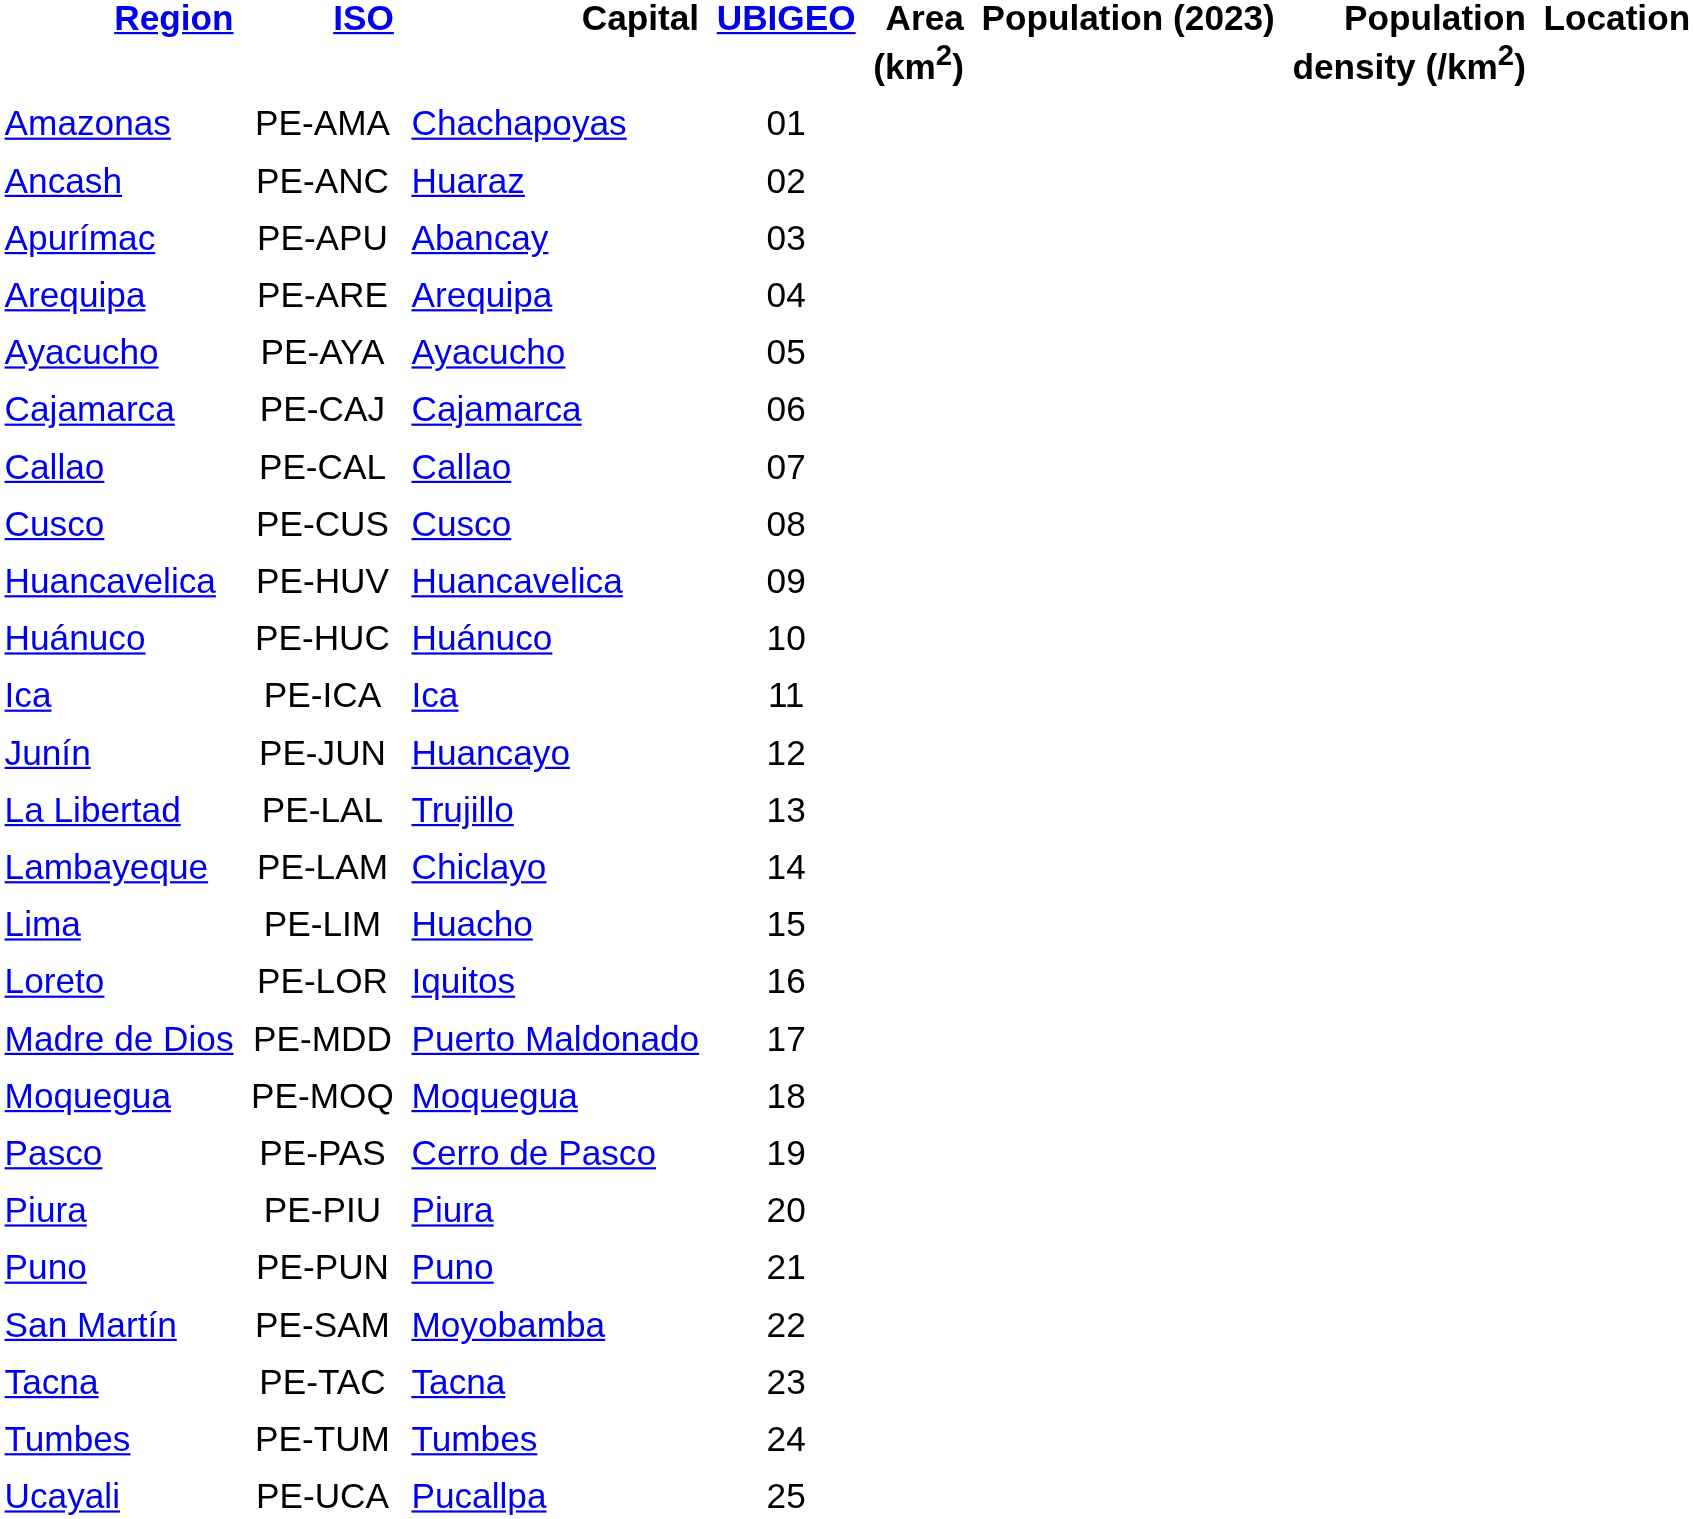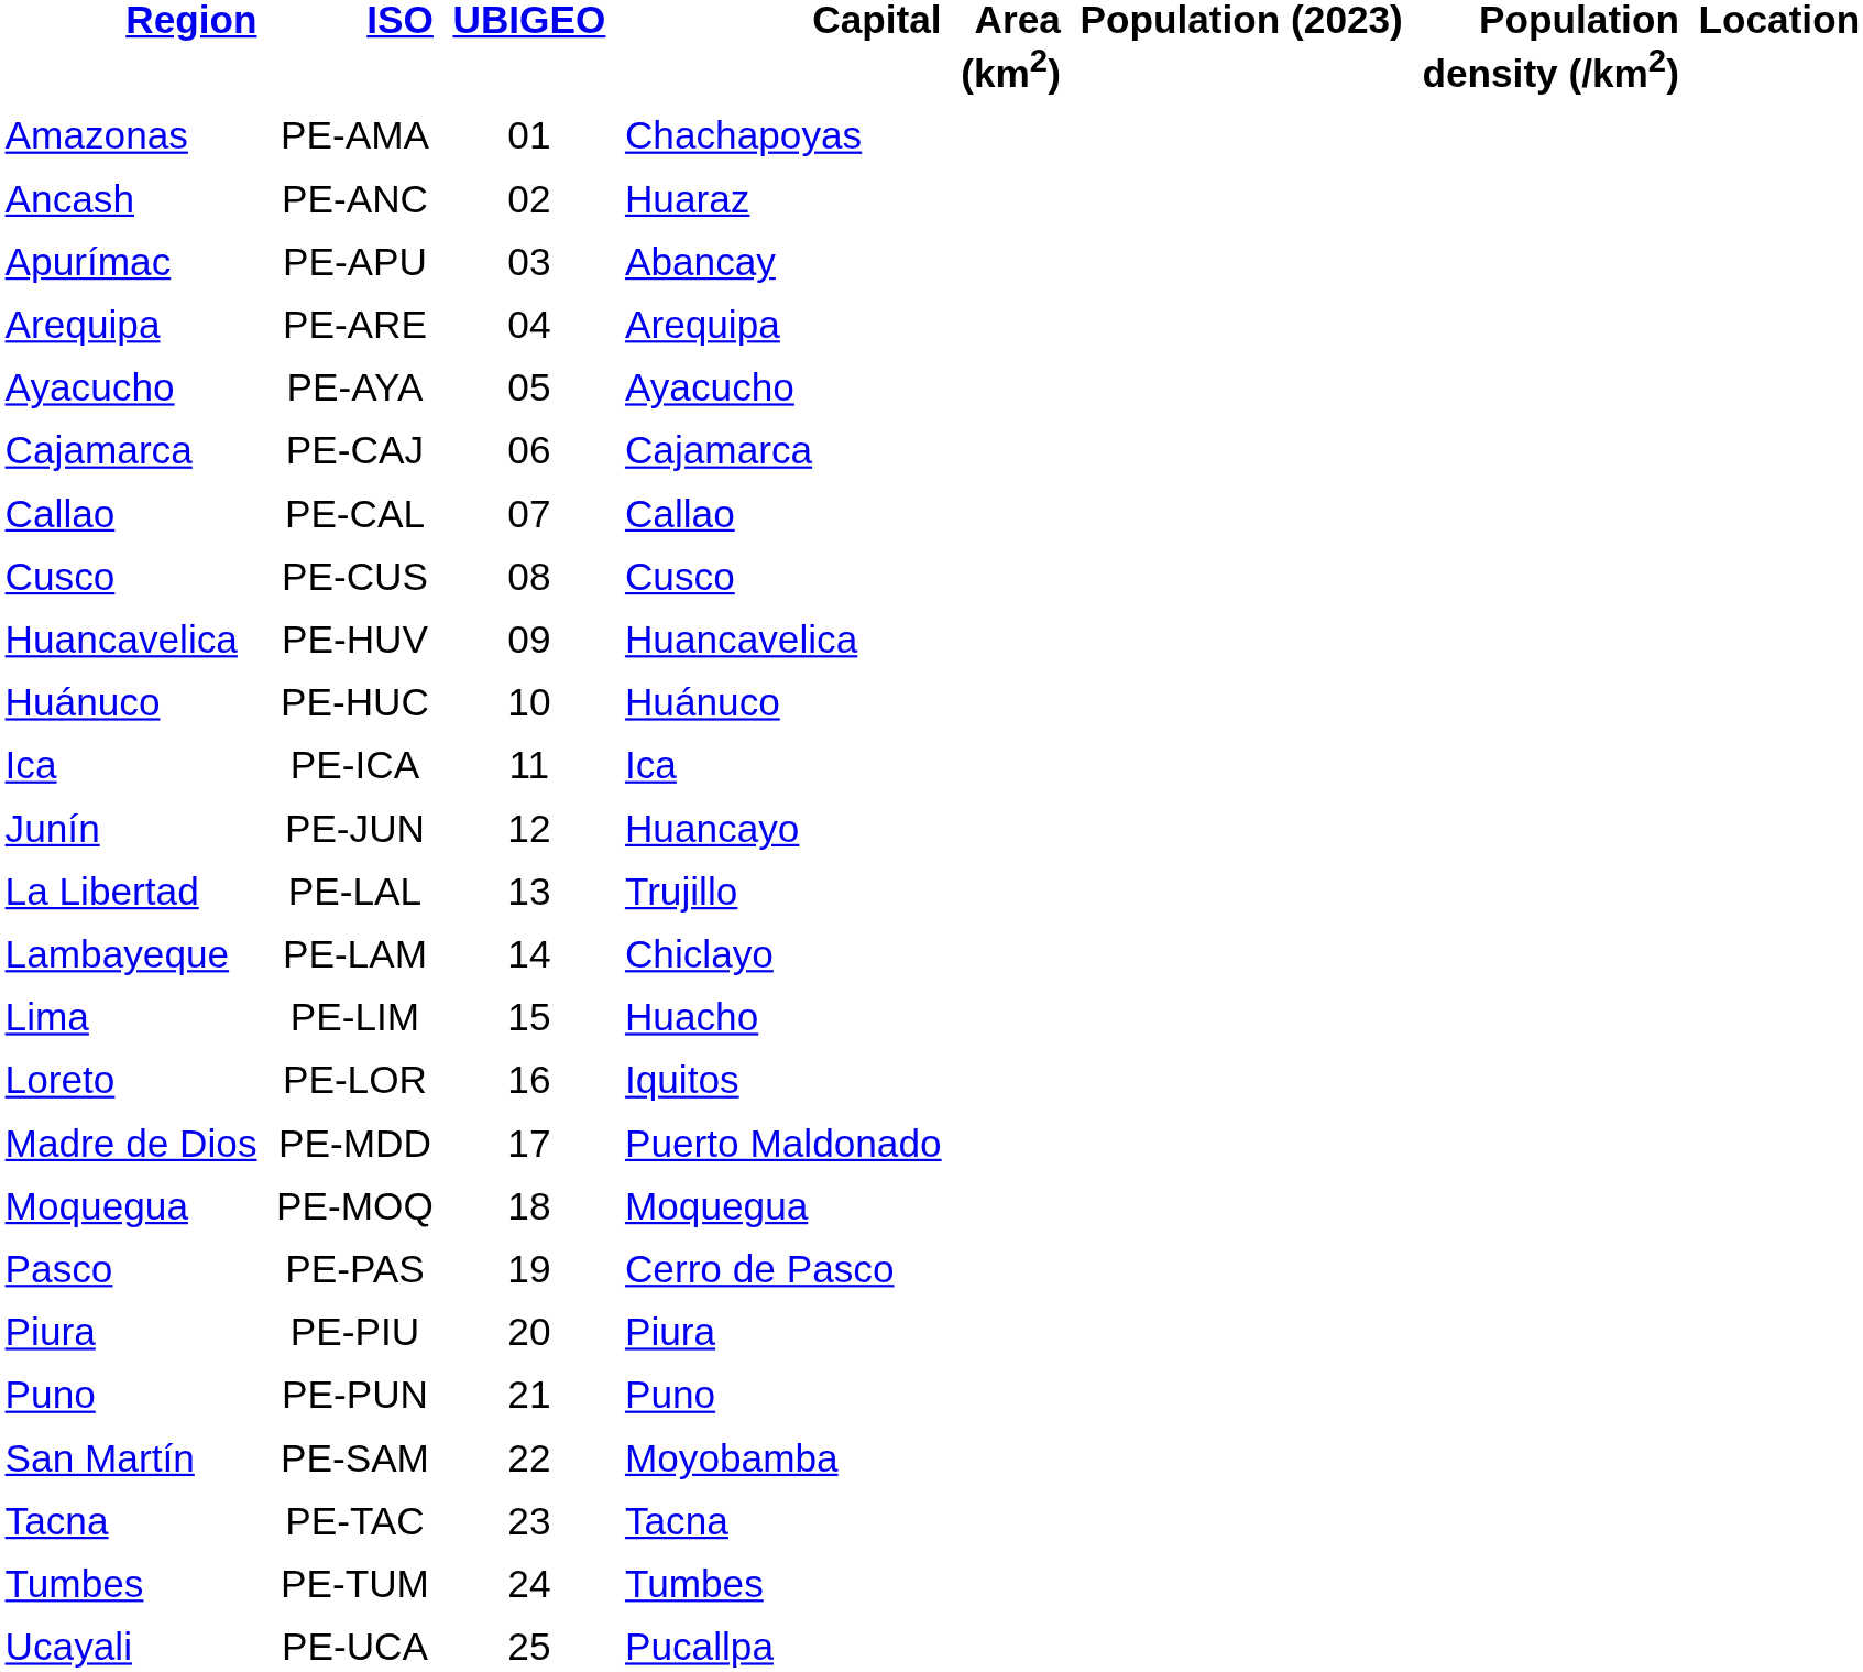columns swapped: UBIGEO <-> Capital
